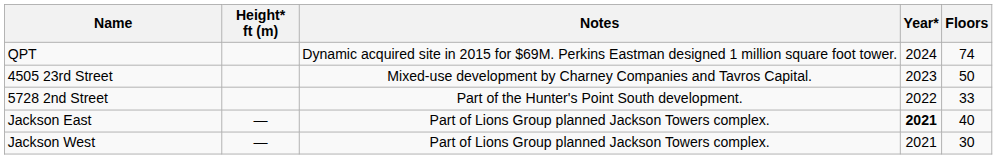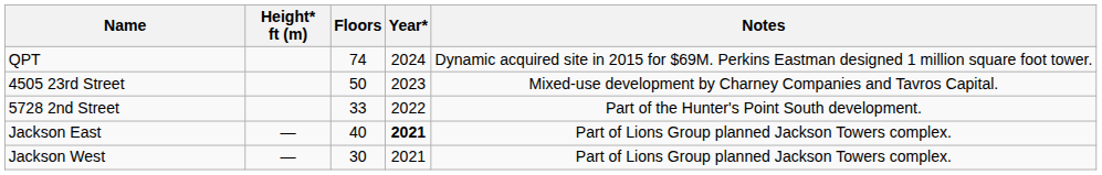columns swapped: Floors <-> Notes
